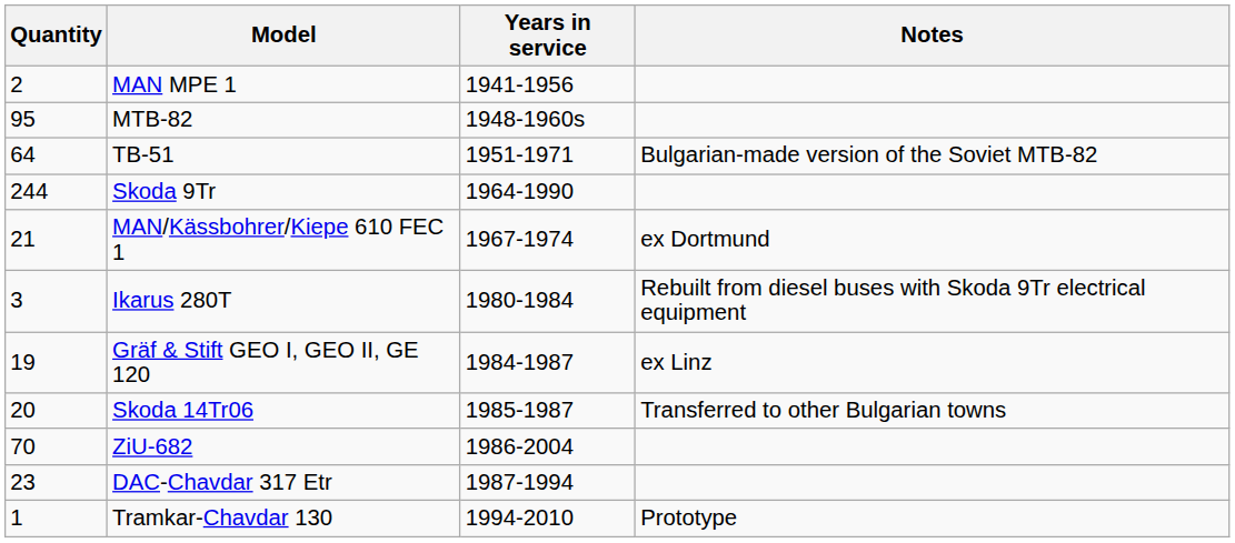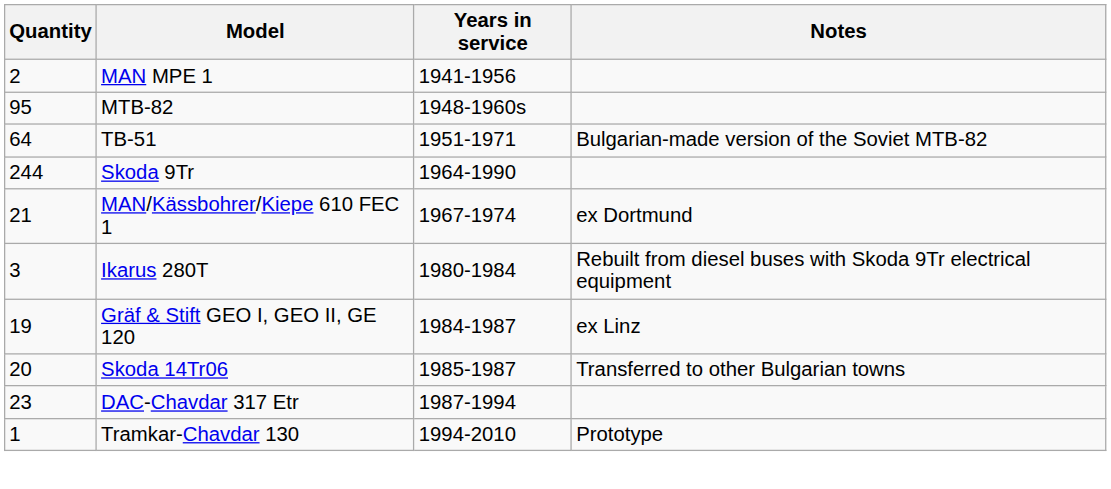- row: 70 | ZiU-682 | 1986-2004
